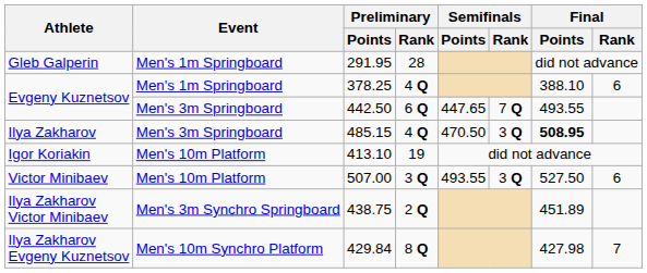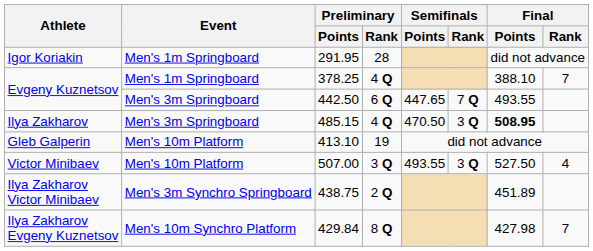291.95 | Athlete: Gleb Galperin -> Igor Koriakin
378.25 | Final / Rank: 6 -> 7
413.10 | Athlete: Igor Koriakin -> Gleb Galperin
507.00 | Final / Rank: 6 -> 4
